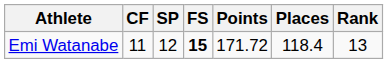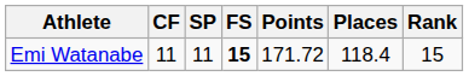Emi Watanabe | SP: 12 -> 11
Emi Watanabe | Rank: 13 -> 15
